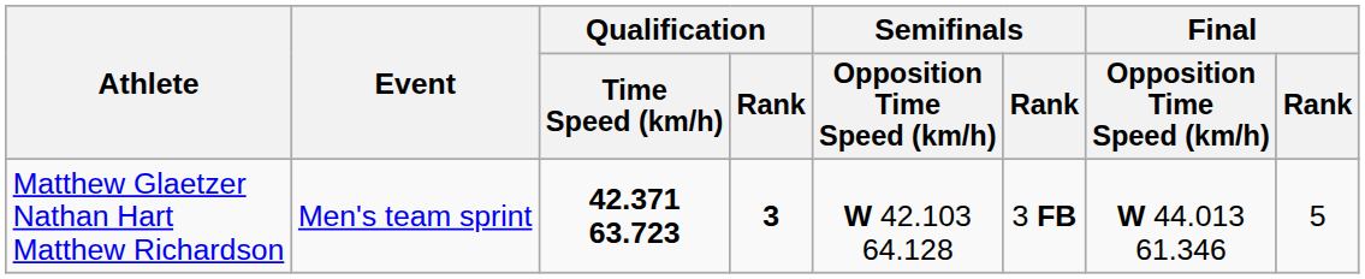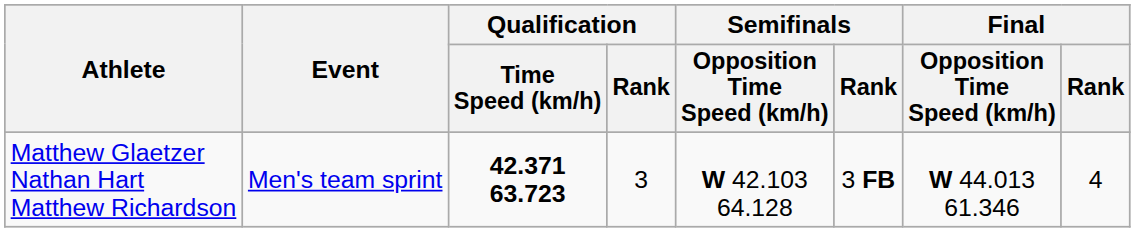Matthew Glaetzer Nathan Hart Matthew Richardson | Qualification / Rank: bold -> normal
Matthew Glaetzer Nathan Hart Matthew Richardson | Final / Rank: 5 -> 4
